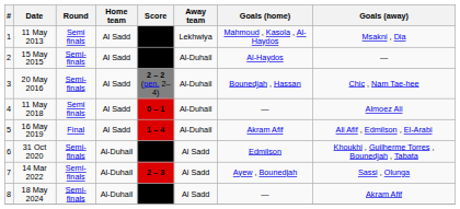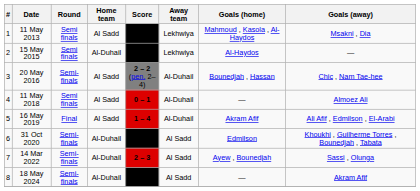15 May 2015 | Round: Semi-finals -> Semi finals
15 May 2015 | Home team: Al Sadd -> Al-Duhail
15 May 2015 | Away team: Al-Duhail -> Lekhwiya
